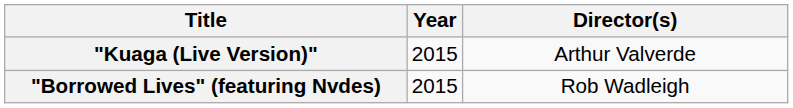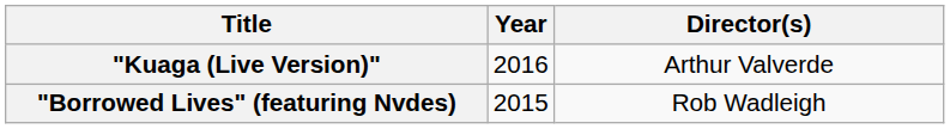"Kuaga (Live Version)" | Year: 2015 -> 2016
